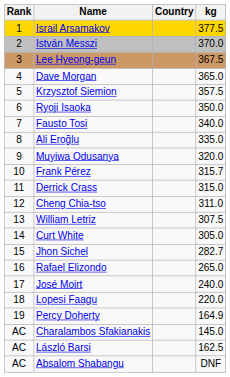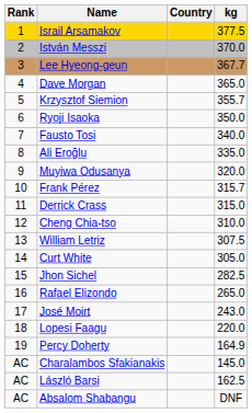Lee Hyeong-geun | kg: 367.5 -> 367.7
Krzysztof Siemion | kg: 357.5 -> 355.7
Cheng Chia-tso | kg: 311.0 -> 310.0
Jhon Sichel | kg: 282.7 -> 282.5
José Moirt | kg: 240.0 -> 243.0
